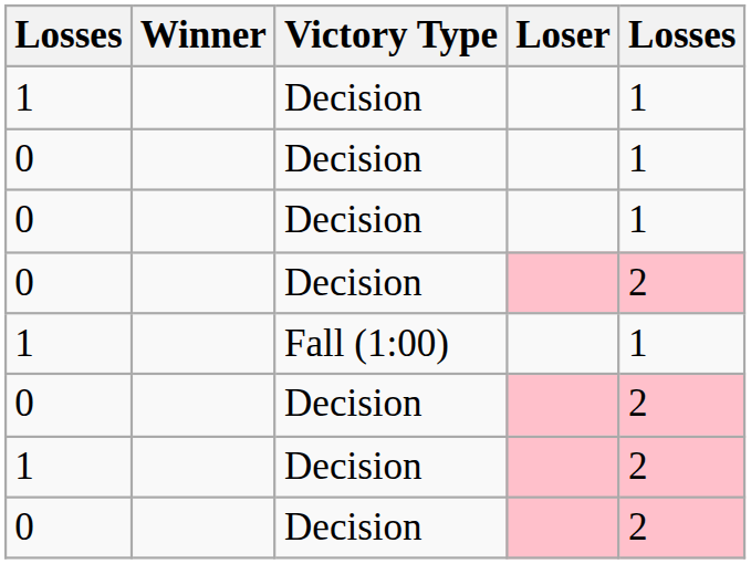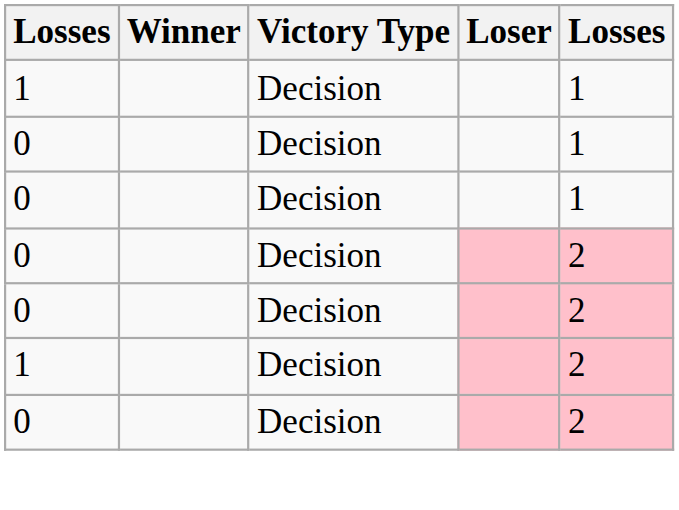- row: 1 | Fall (1:00) | 1
